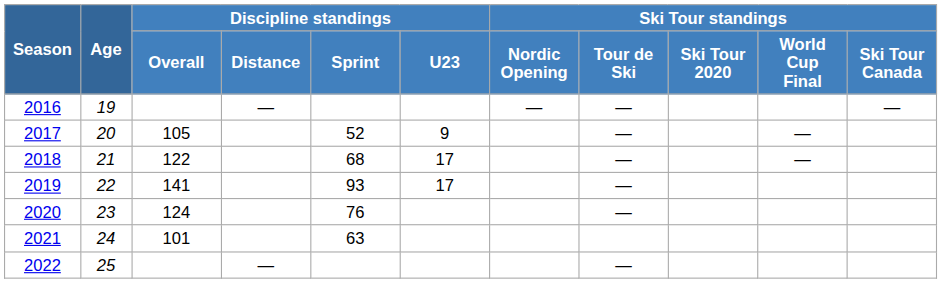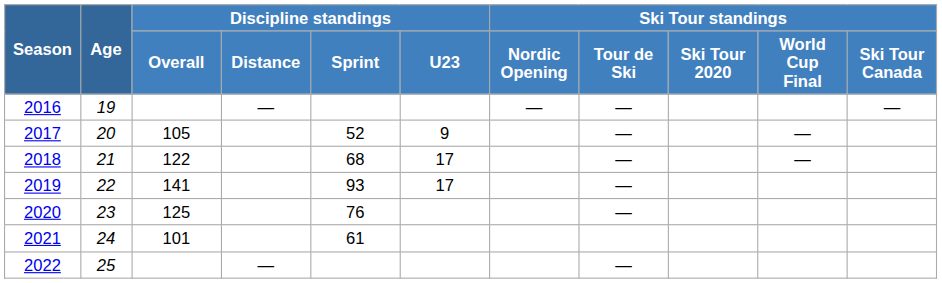2020 | Discipline standings / Overall: 124 -> 125
2021 | Discipline standings / Sprint: 63 -> 61
